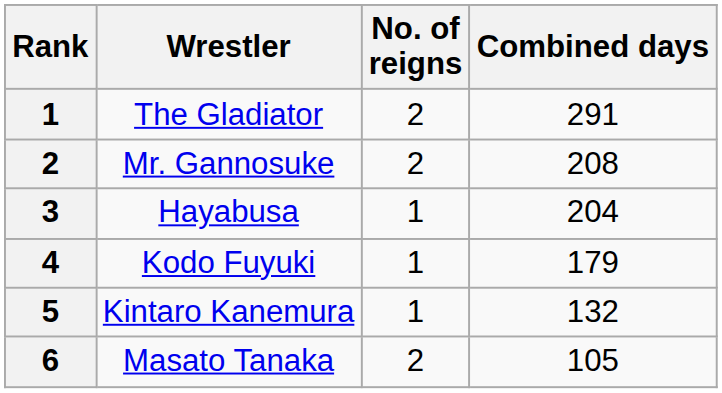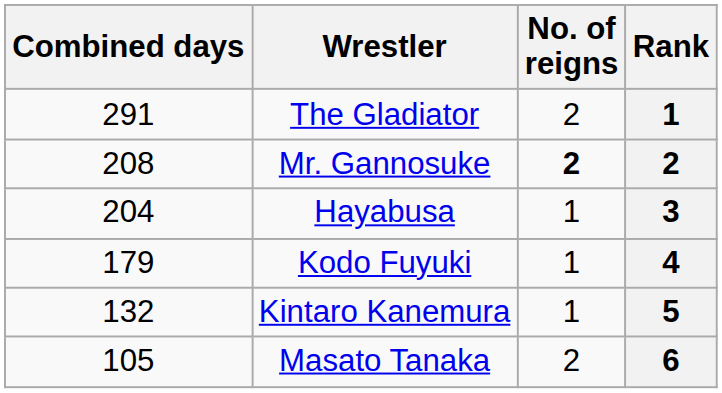columns swapped: Rank <-> Combined days
Mr. Gannosuke | No. of reigns: normal -> bold
